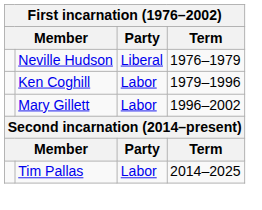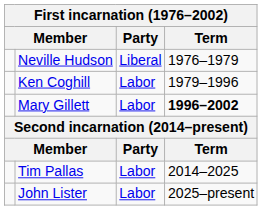Mary Gillett | Term: normal -> bold
+ row: John Lister | Labor | 2025–present
